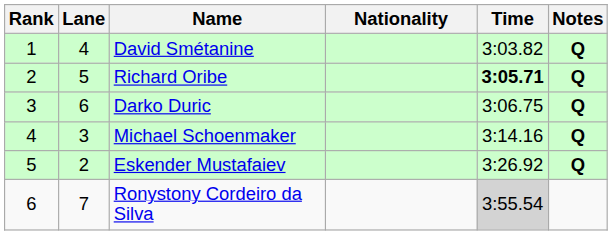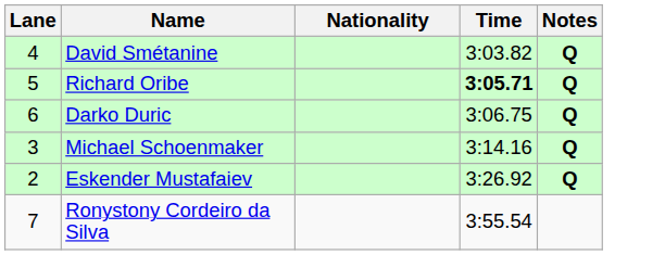- column: Rank | 1 | 2 | 3 | 4 | 5 | 6
Ronystony Cordeiro da Silva | Time: lightgrey background -> no background
